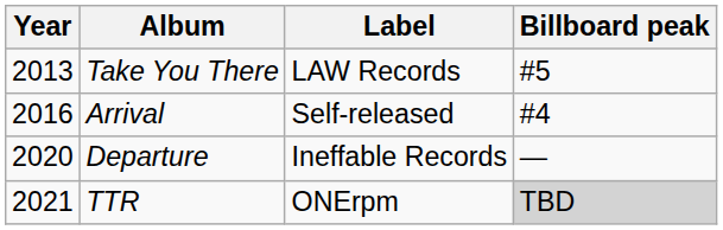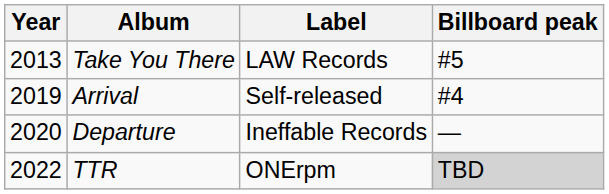Arrival | Year: 2016 -> 2019
TTR | Year: 2021 -> 2022
